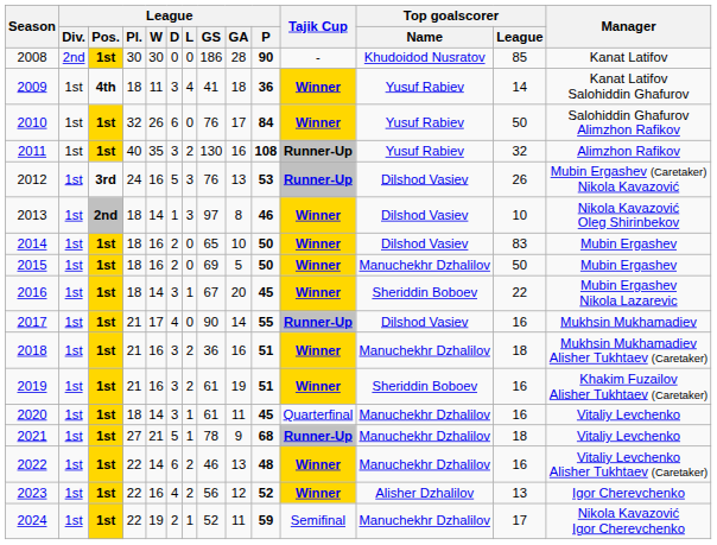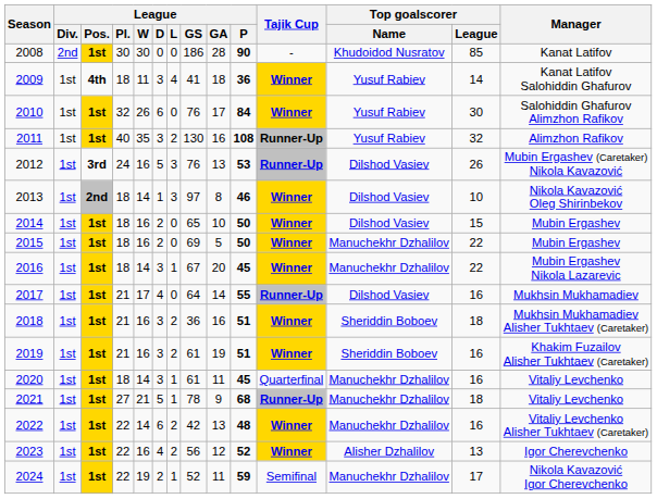2010 | Top goalscorer / League: 50 -> 30
2014 | Top goalscorer / League: 83 -> 15
2015 | Top goalscorer / League: 50 -> 22
2016 | Top goalscorer / Name: Sheriddin Boboev -> Manuchekhr Dzhalilov
2017 | League / GS: 90 -> 64
2018 | Top goalscorer / Name: Manuchekhr Dzhalilov -> Sheriddin Boboev
2022 | League / GS: 46 -> 42
